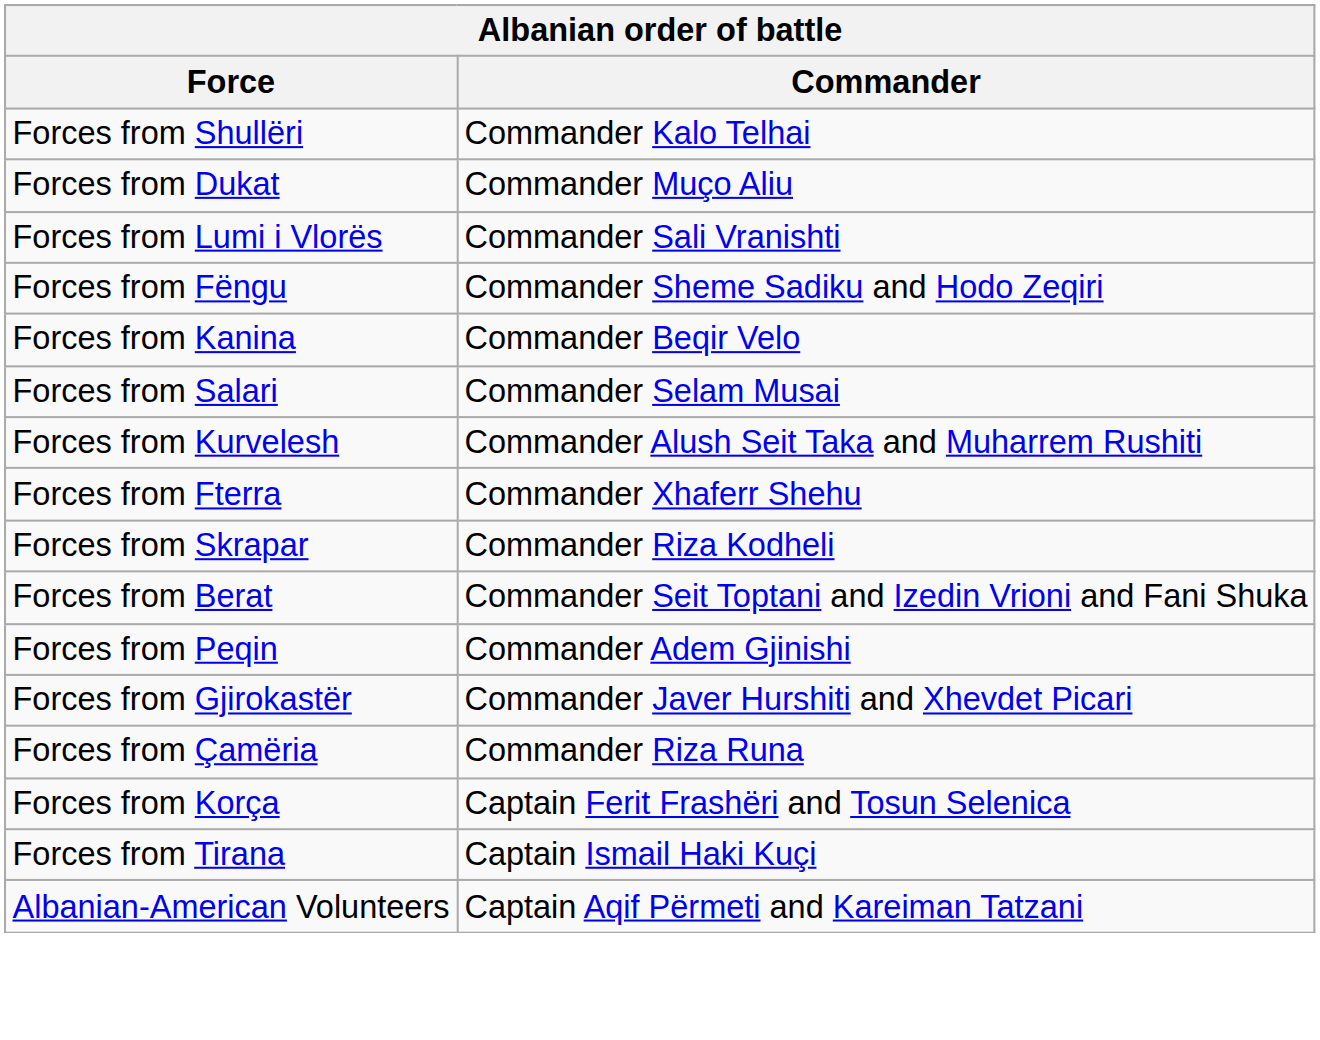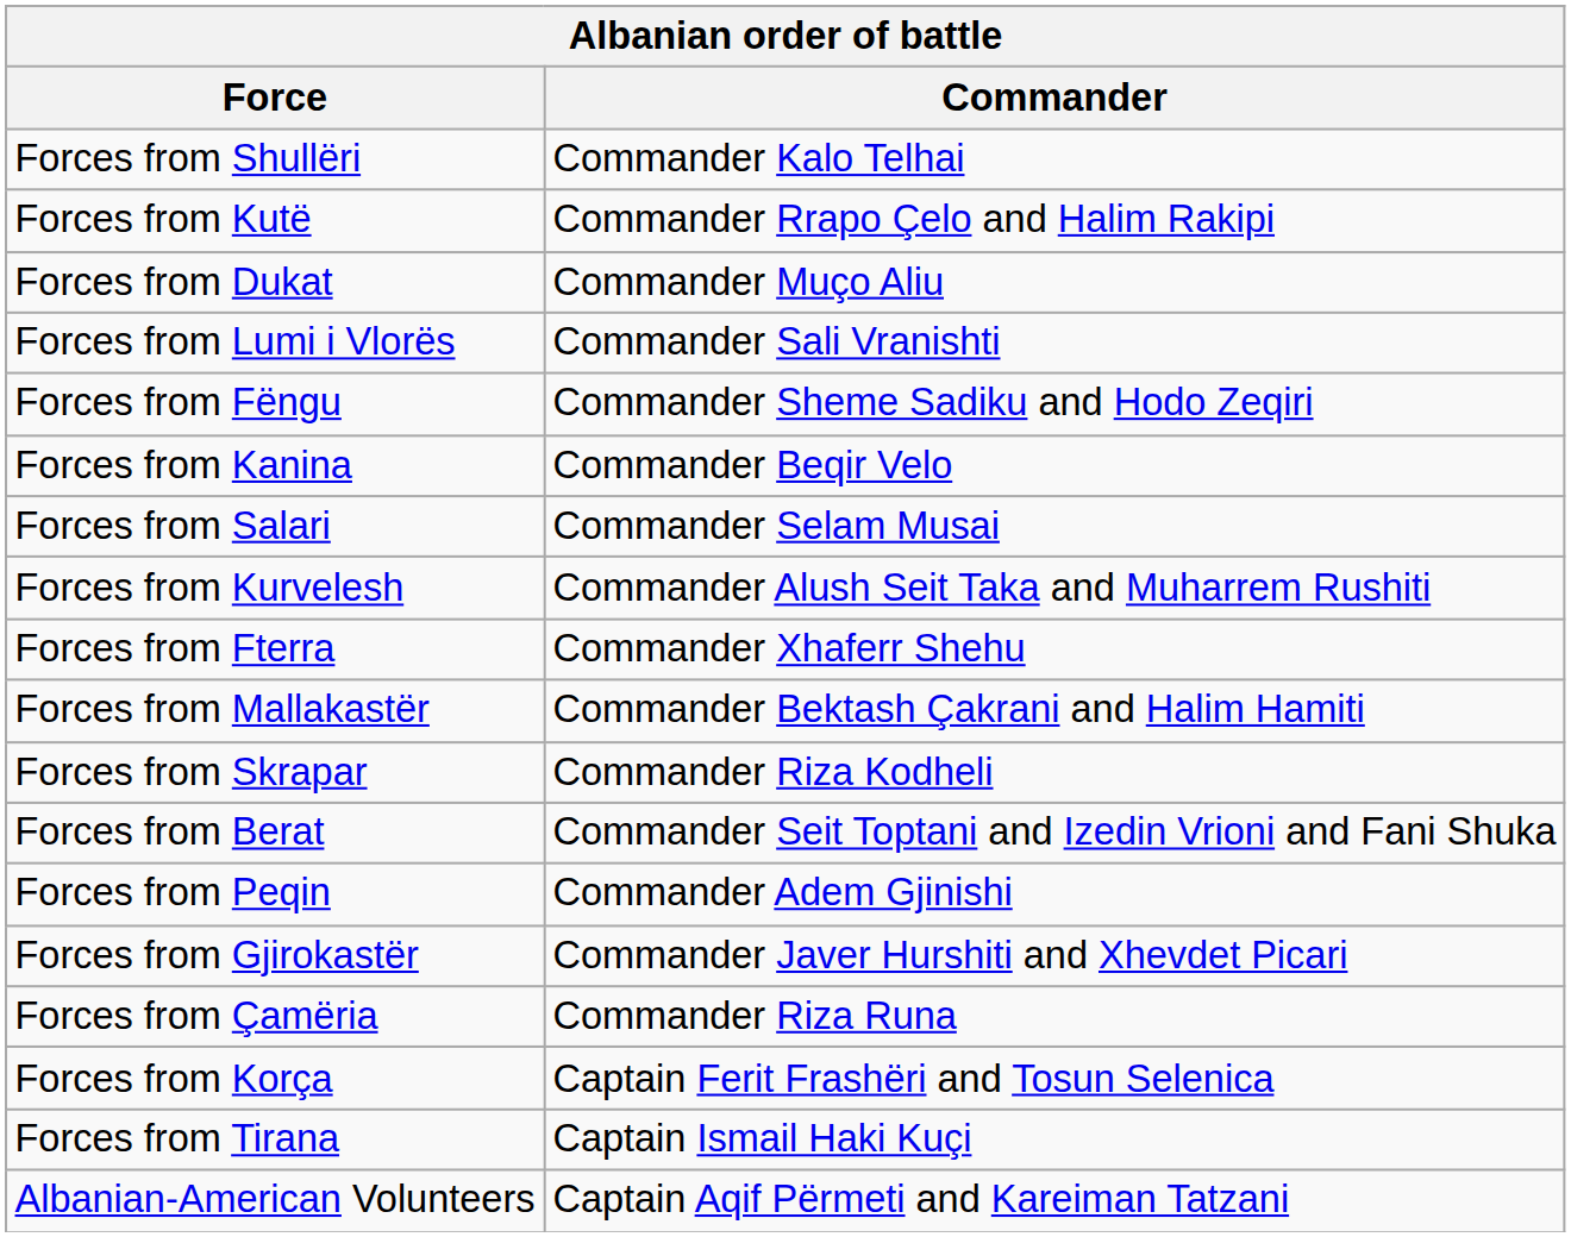+ row: Forces from Kutë | Commander Rrapo Çelo and Halim Rakipi
+ row: Forces from Mallakastër | Commander Bektash Çakrani and Halim Hamiti
